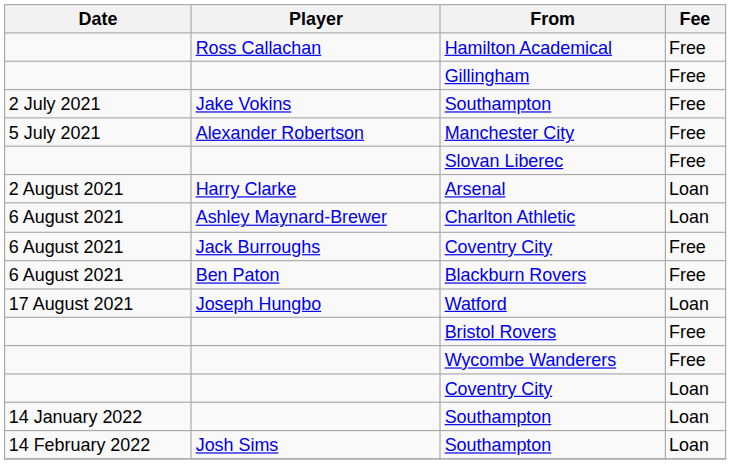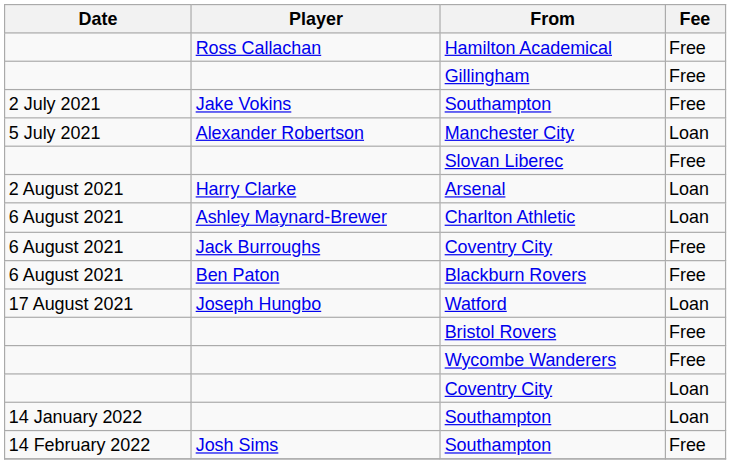Manchester City | Fee: Free -> Loan
Josh Sims / Southampton | Fee: Loan -> Free
